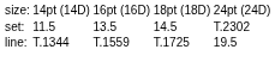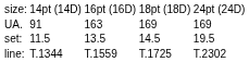+ row: UA. | 91 | 163 | 169 | 169
set: | column 5: T.2302 -> 19.5
line: | column 5: 19.5 -> T.2302
